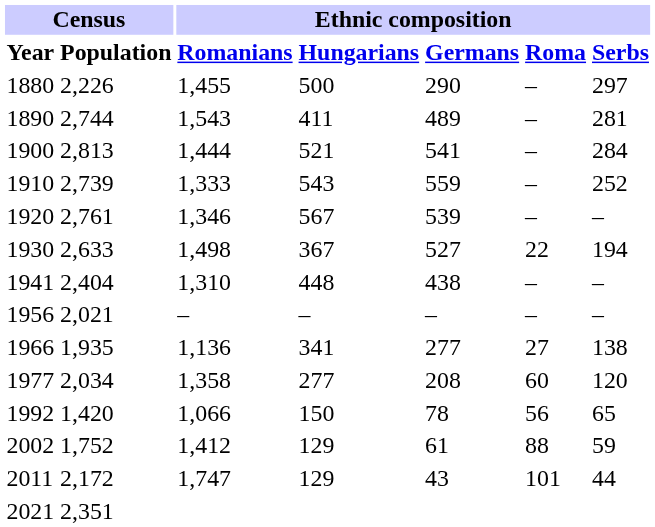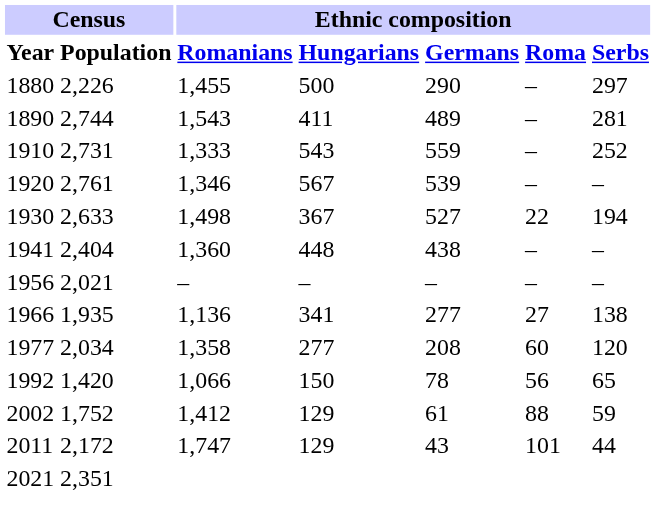- row: 1900 | 2,813 | 1,444 | 521 | 541 | – | 284
1910 | Census / Population: 2,739 -> 2,731
1941 | Ethnic composition / Romanians: 1,310 -> 1,360
